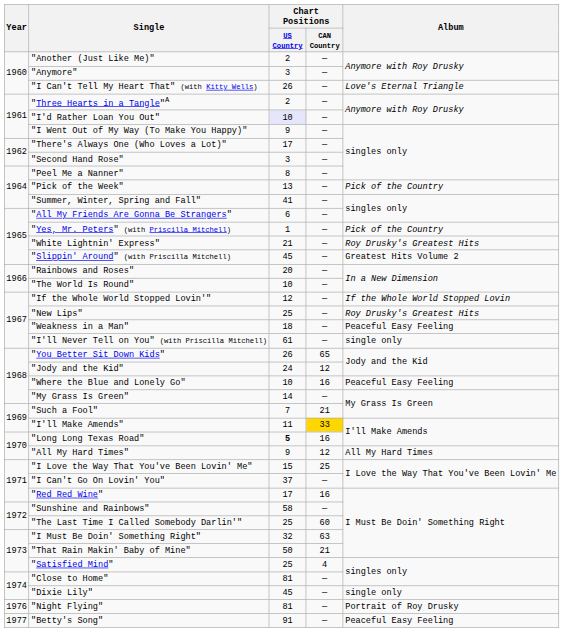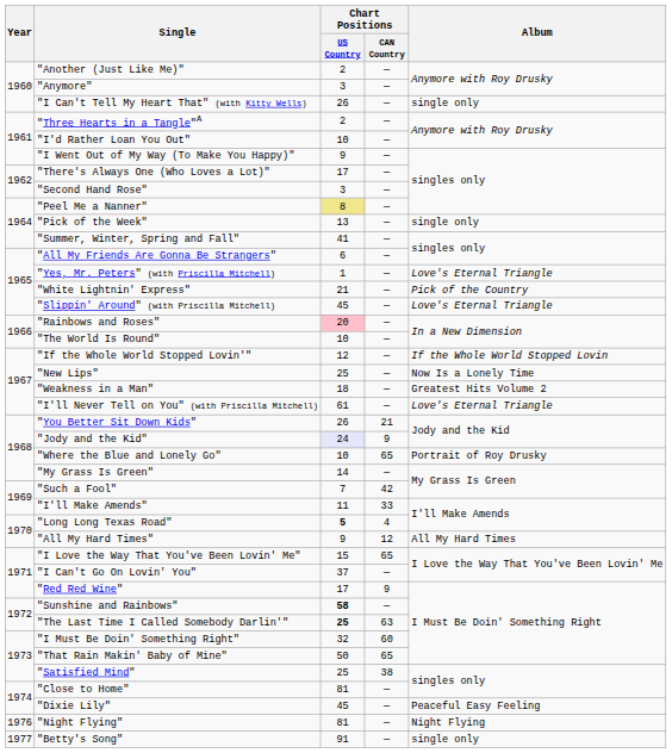"I Can't Tell My Heart That" (with Kitty Wells) | Album: Love's Eternal Triangle -> single only
"I'd Rather Loan You Out" | Chart Positions / US Country: lavender background -> no background
"Peel Me a Nanner" | Chart Positions / US Country: no background -> khaki background
"Pick of the Week" | Album: Pick of the Country -> single only
"Yes, Mr. Peters" (with Priscilla Mitchell) | Album: Pick of the Country -> Love's Eternal Triangle
"White Lightnin' Express" | Album: Roy Drusky's Greatest Hits -> Pick of the Country
"Slippin' Around" (with Priscilla Mitchell) | Album: Greatest Hits Volume 2 -> Love's Eternal Triangle
"Rainbows and Roses" | Chart Positions / US Country: no background -> pink background
"New Lips" | Album: Roy Drusky's Greatest Hits -> Now Is a Lonely Time
"Weakness in a Man" | Album: Peaceful Easy Feeling -> Greatest Hits Volume 2
"I'll Never Tell on You" (with Priscilla Mitchell) | Album: single only -> Love's Eternal Triangle
"You Better Sit Down Kids" | Chart Positions / CAN Country: 65 -> 21
"Jody and the Kid" | Chart Positions / US Country: no background -> lavender background
"Jody and the Kid" | Chart Positions / CAN Country: 12 -> 9
"Where the Blue and Lonely Go" | Chart Positions / CAN Country: 16 -> 65
"Where the Blue and Lonely Go" | Album: Peaceful Easy Feeling -> Portrait of Roy Drusky
"Such a Fool" | Chart Positions / CAN Country: 21 -> 42
"I'll Make Amends" | Chart Positions / CAN Country: gold background -> no background
"Long Long Texas Road" | Chart Positions / CAN Country: 16 -> 4
"I Love the Way That You've Been Lovin' Me" | Chart Positions / CAN Country: 25 -> 65
"Red Red Wine" | Chart Positions / CAN Country: 16 -> 9
"Sunshine and Rainbows" | Chart Positions / US Country: normal -> bold
"The Last Time I Called Somebody Darlin'" | Chart Positions / US Country: normal -> bold
"The Last Time I Called Somebody Darlin'" | Chart Positions / CAN Country: 60 -> 63
"I Must Be Doin' Something Right" | Chart Positions / CAN Country: 63 -> 60
"That Rain Makin' Baby of Mine" | Chart Positions / CAN Country: 21 -> 65
"Satisfied Mind" | Chart Positions / CAN Country: 4 -> 38
"Dixie Lily" | Album: single only -> Peaceful Easy Feeling
"Night Flying" | Album: Portrait of Roy Drusky -> Night Flying
"Betty's Song" | Album: Peaceful Easy Feeling -> single only
